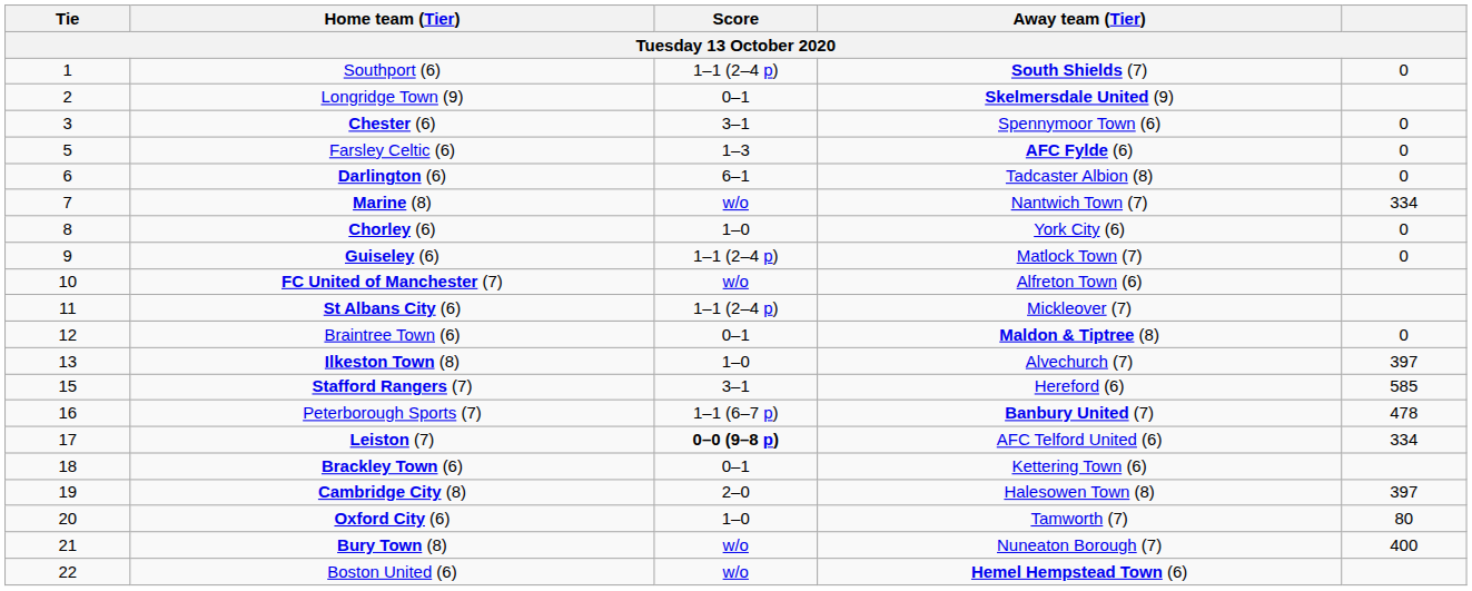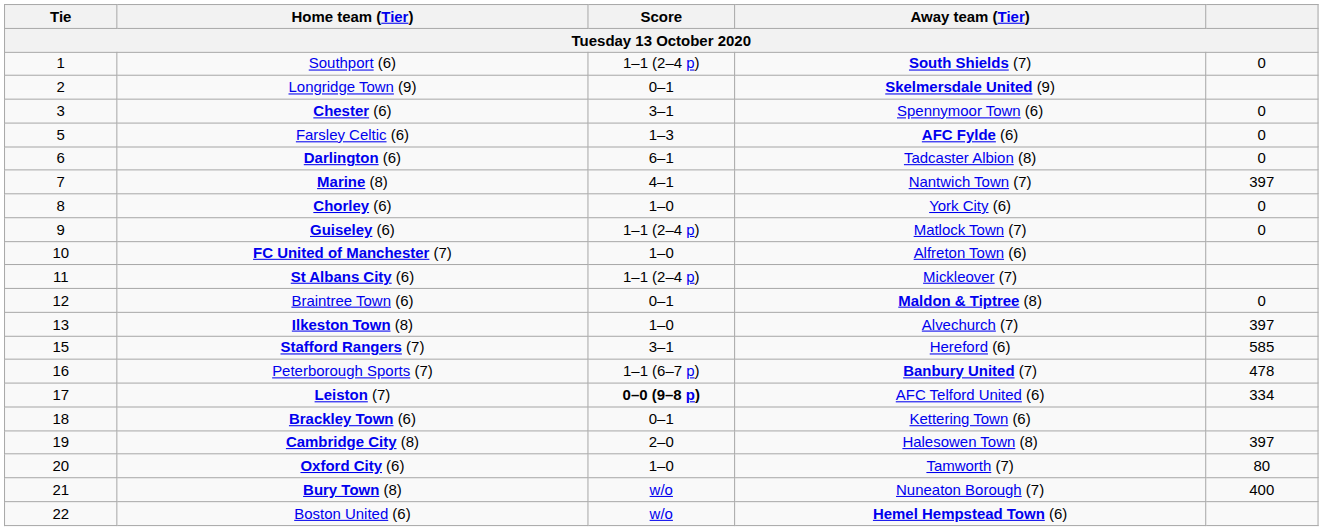Marine (8) | Score: w/o -> 4–1
Marine (8) | column 5: 334 -> 397
FC United of Manchester (7) | Score: w/o -> 1–0
